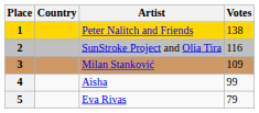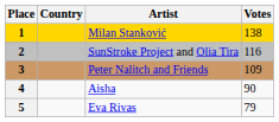1 | Artist: Peter Nalitch and Friends -> Milan Stanković
3 | Artist: Milan Stanković -> Peter Nalitch and Friends
4 | Votes: 99 -> 90
